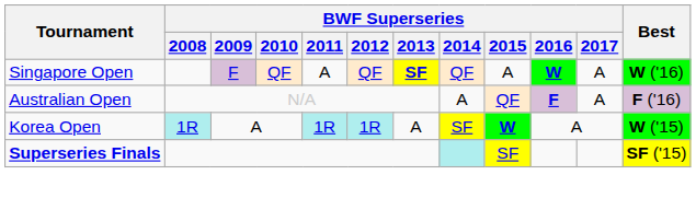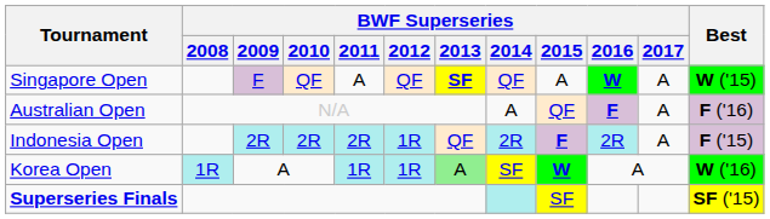Singapore Open | Best: W ('16) -> W ('15)
+ row: Indonesia Open | 2R | 2R | 2R | 1R | QF | 2R | F | 2R | A | F ('15)
Korea Open | BWF Superseries / 2013: no background -> lightgreen background
Korea Open | Best: W ('15) -> W ('16)
